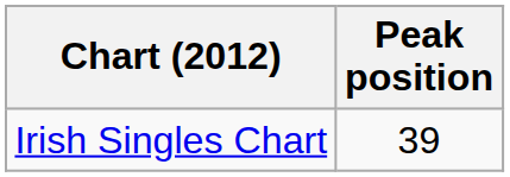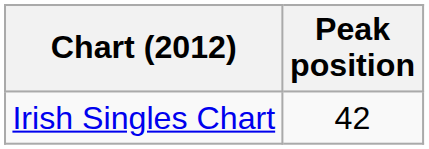Irish Singles Chart | Peak position: 39 -> 42
